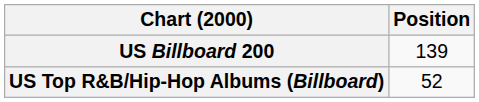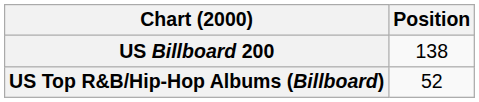US Billboard 200 | Position: 139 -> 138
